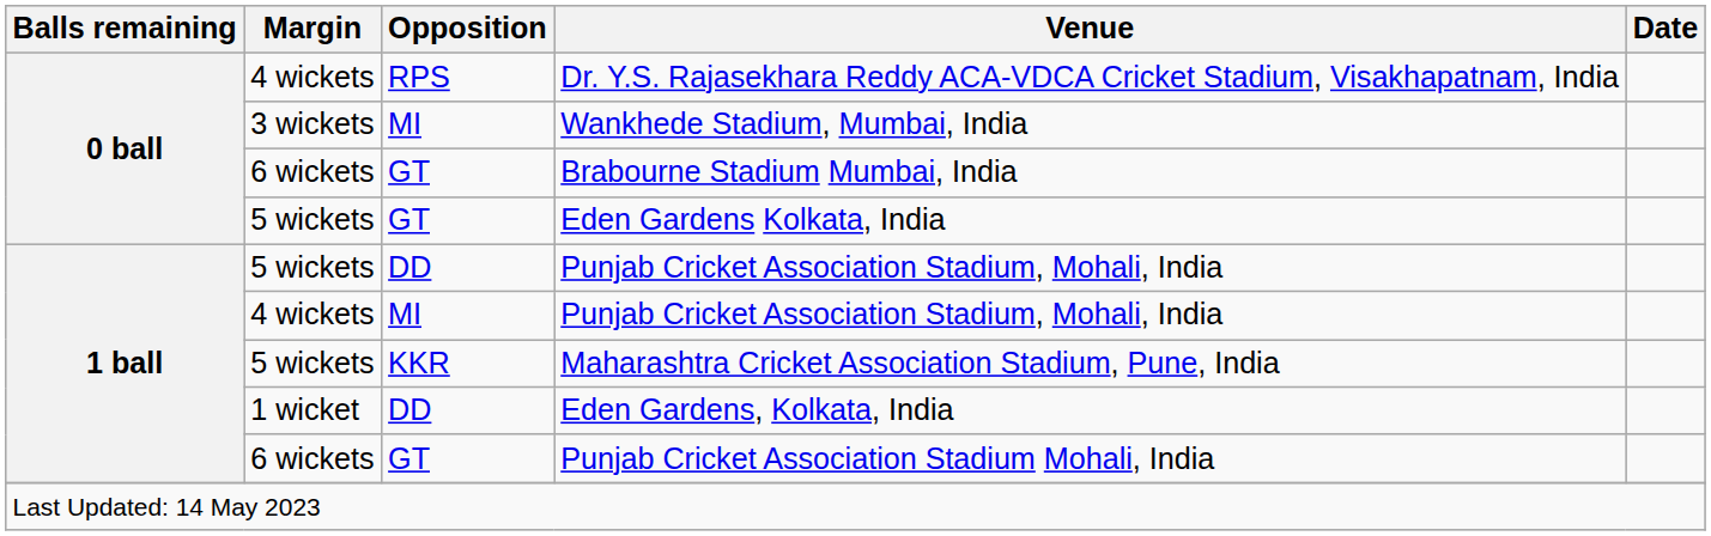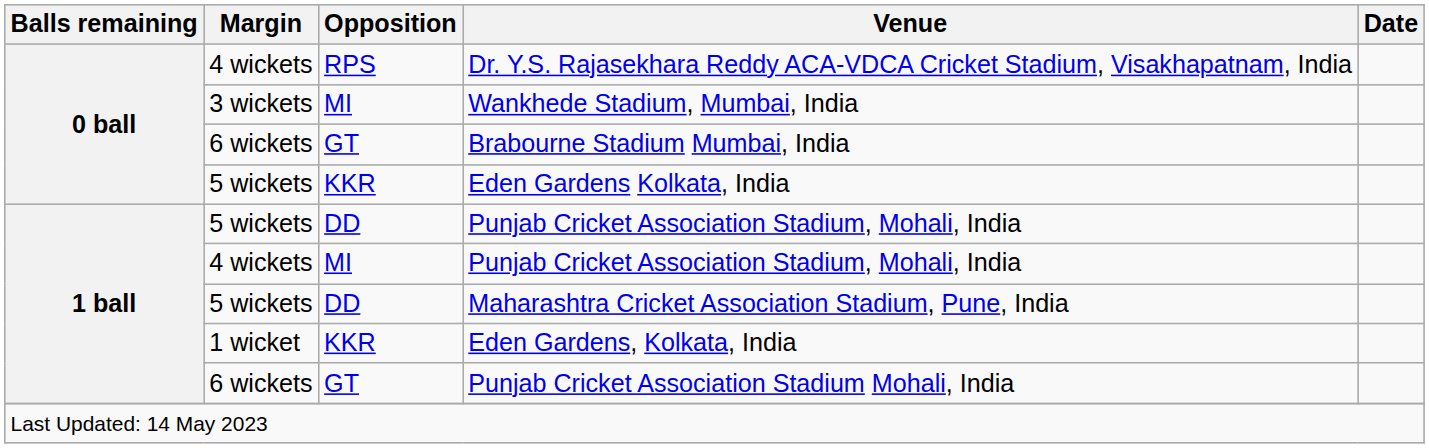Eden Gardens Kolkata, India | Opposition: GT -> KKR
Maharashtra Cricket Association Stadium, Pune, India | Opposition: KKR -> DD
Eden Gardens, Kolkata, India | Opposition: DD -> KKR
